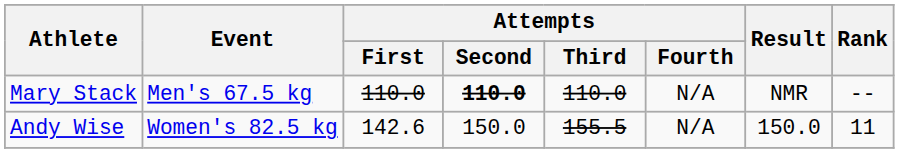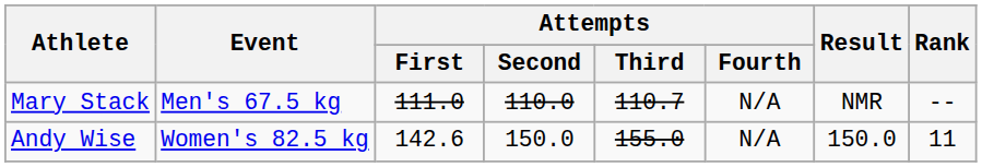Mary Stack | Attempts / First: 110.0 -> 111.0
Mary Stack | Attempts / Second: bold -> normal
Mary Stack | Attempts / Third: 110.0 -> 110.7
Andy Wise | Attempts / Third: 155.5 -> 155.0
